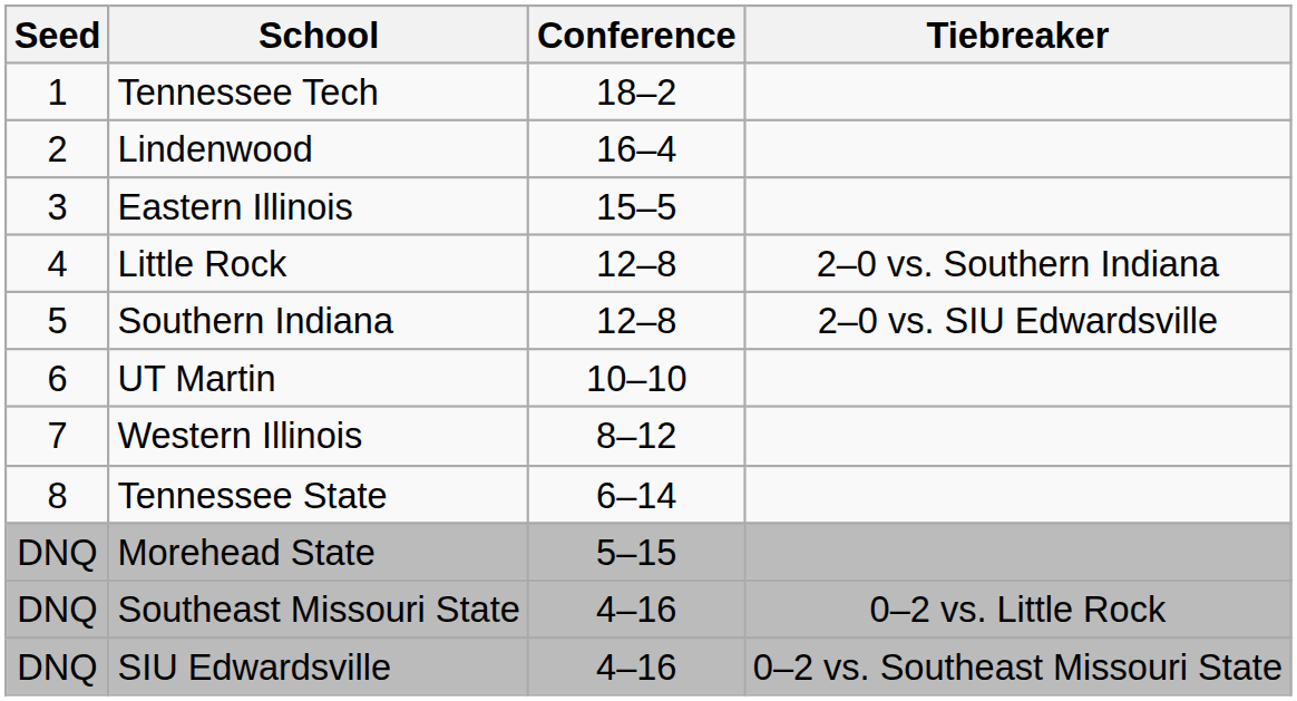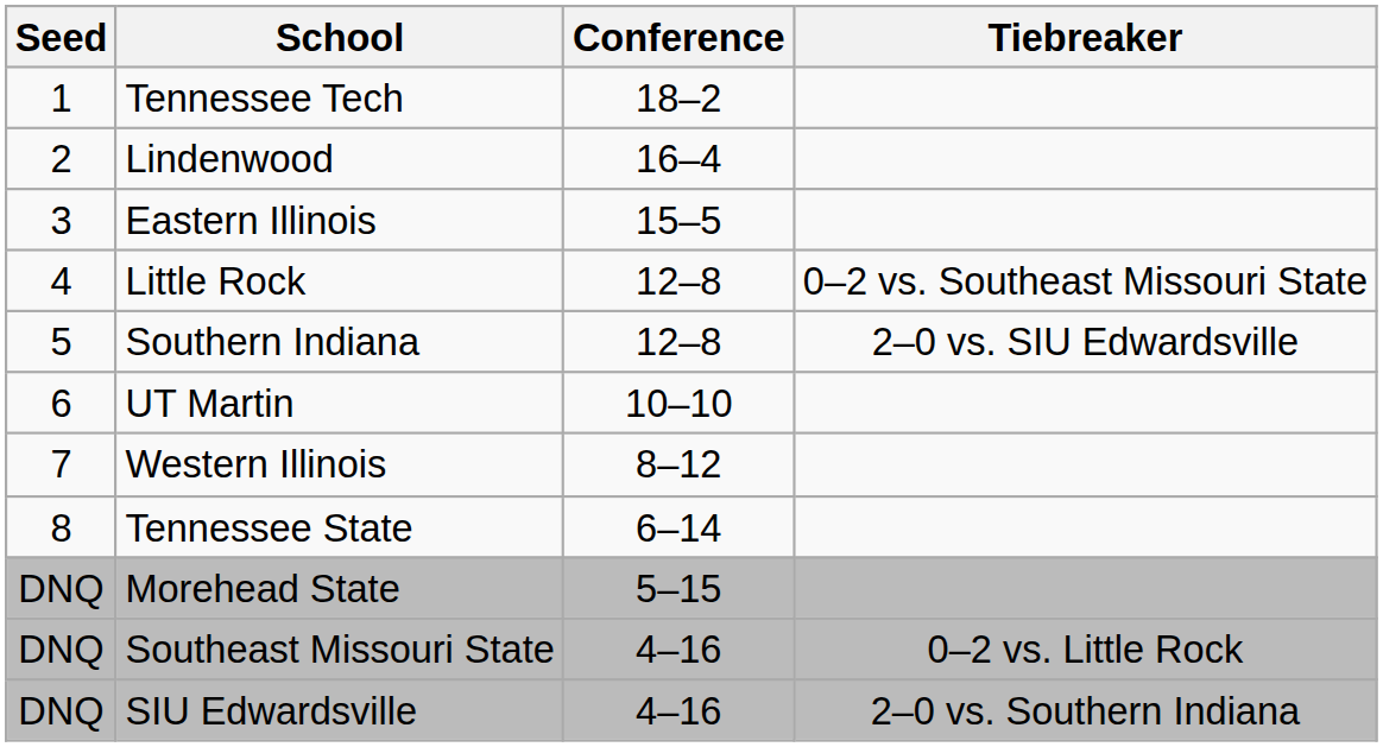Little Rock | Tiebreaker: 2–0 vs. Southern Indiana -> 0–2 vs. Southeast Missouri State
SIU Edwardsville | Tiebreaker: 0–2 vs. Southeast Missouri State -> 2–0 vs. Southern Indiana
